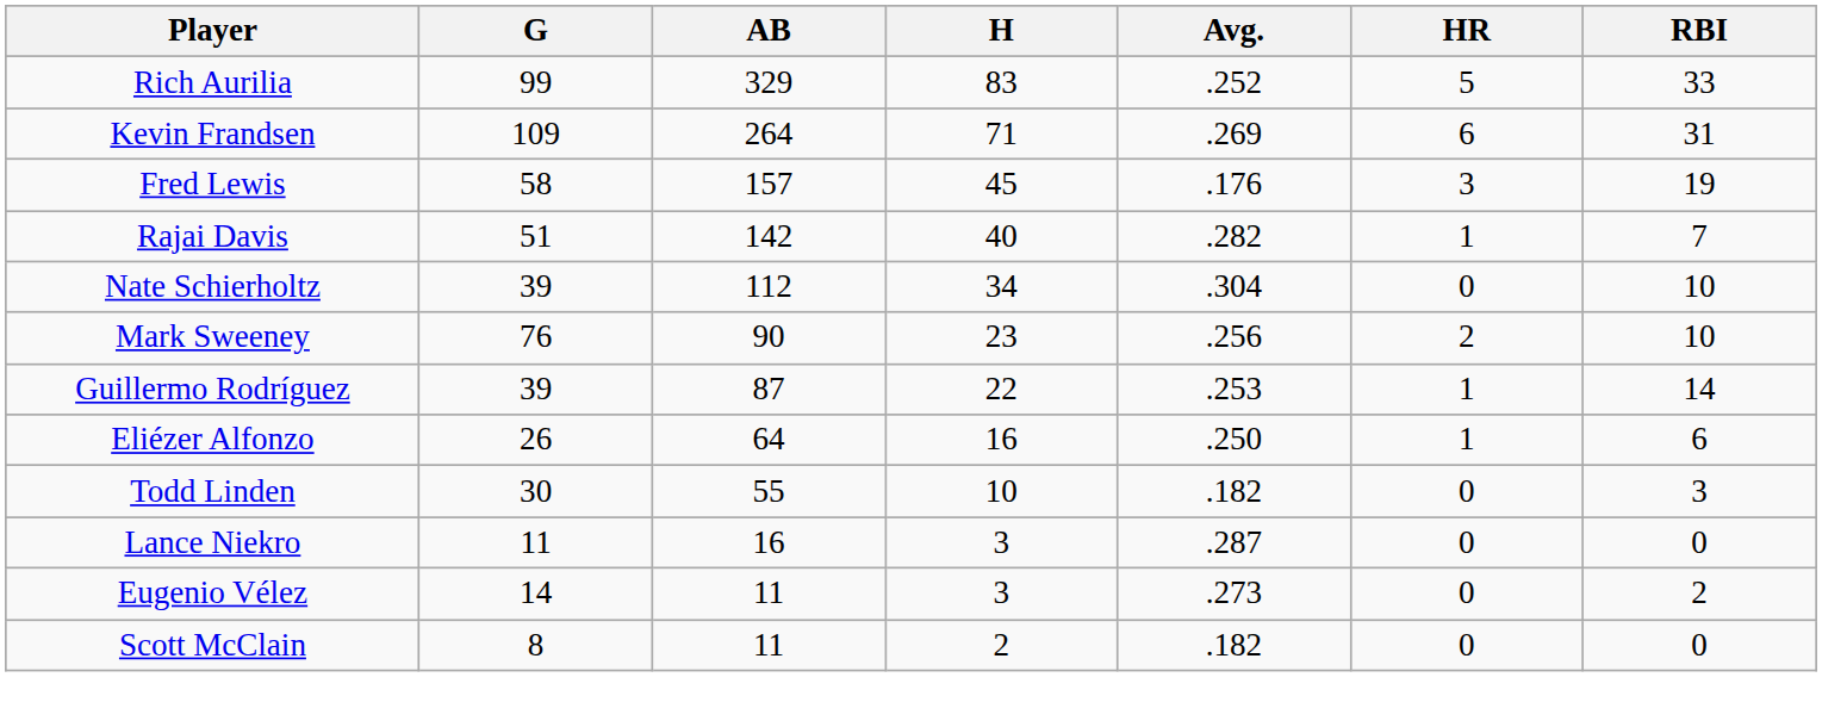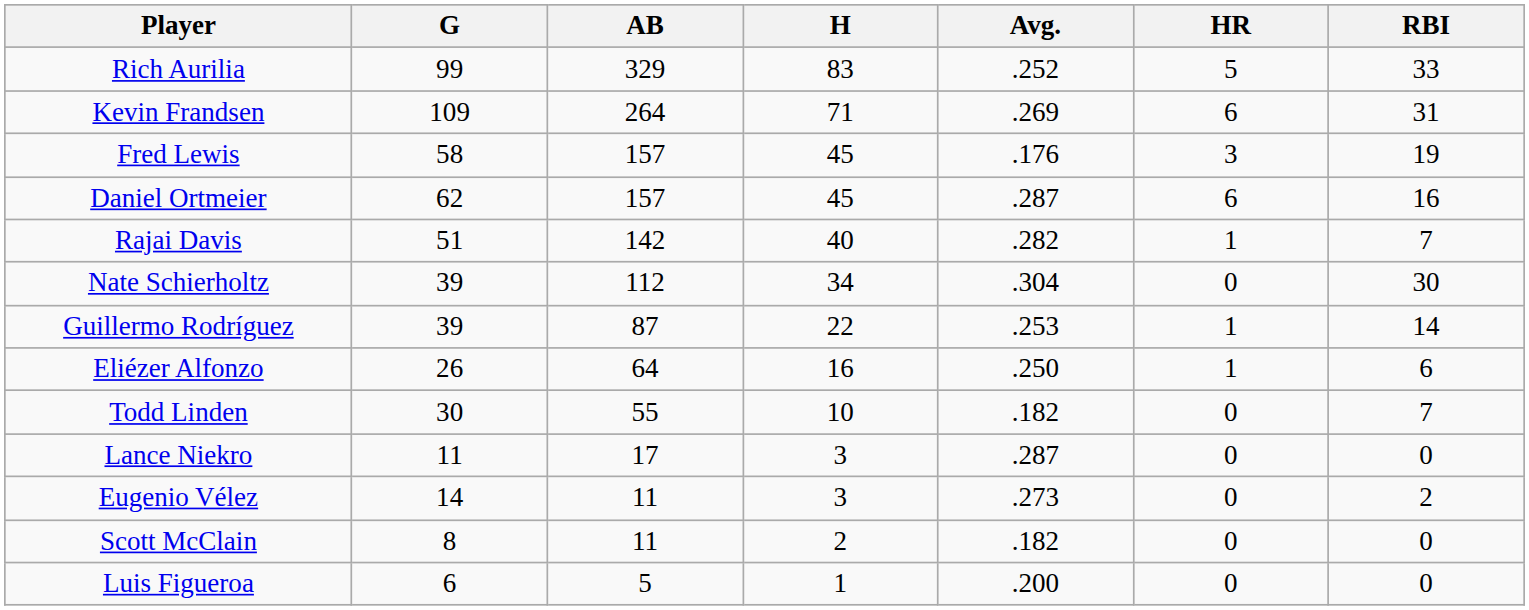+ row: Daniel Ortmeier | 62 | 157 | 45 | .287 | 6 | 16
Nate Schierholtz | RBI: 10 -> 30
- row: Mark Sweeney | 76 | 90 | 23 | .256 | 2 | 10
Todd Linden | RBI: 3 -> 7
Lance Niekro | AB: 16 -> 17
+ row: Luis Figueroa | 6 | 5 | 1 | .200 | 0 | 0
